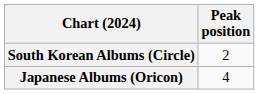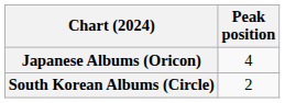rows swapped: Japanese Albums (Oricon) <-> South Korean Albums (Circle)
